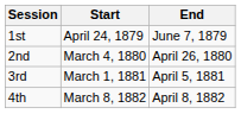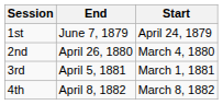columns swapped: Start <-> End
